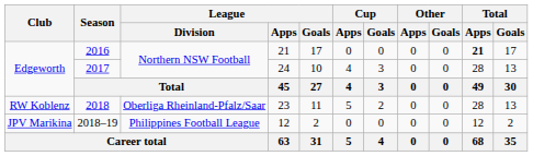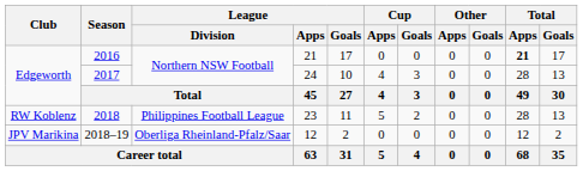2018 | League / Division: Oberliga Rheinland-Pfalz/Saar -> Philippines Football League
2018–19 | League / Division: Philippines Football League -> Oberliga Rheinland-Pfalz/Saar
